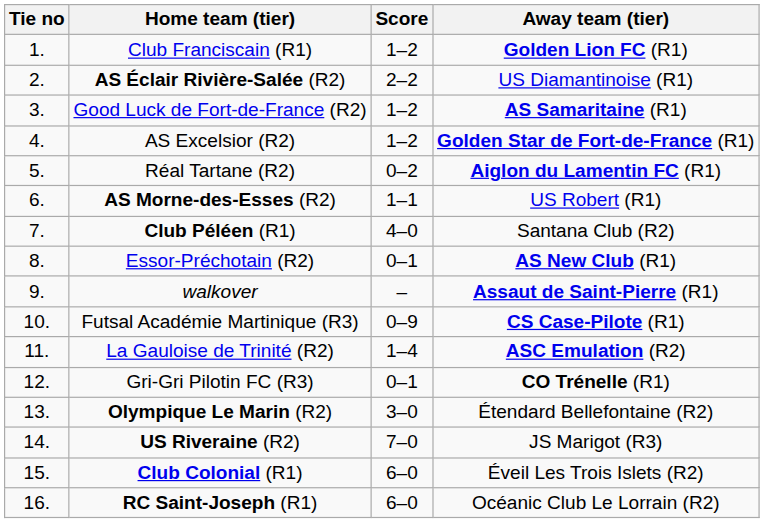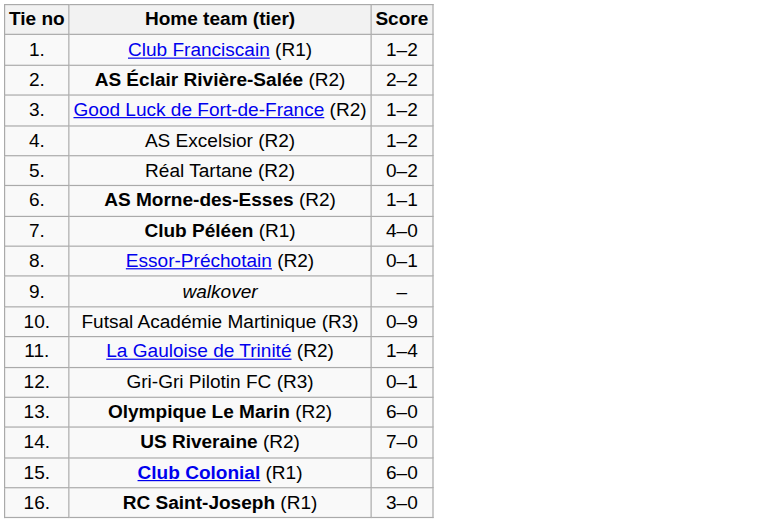- column: Away team (tier) | Golden Lion FC (R1) | US Diamantinoise (R1) | AS Samaritaine (R1) | Golden Star de Fort-de-France (R1) | Aiglon du Lamentin FC (R1) | US Robert (R1) | Santana Club (R2) | AS New Club (R1) | Assaut de Saint-Pierre (R1) | CS Case-Pilote (R1) | ASC Emulation (R2) | CO Trénelle (R1) | Étendard Bellefontaine (R2) | JS Marigot (R3) | Éveil Les Trois Islets (R2) | Océanic Club Le Lorrain (R2)
Olympique Le Marin (R2) | Score: 3–0 -> 6–0
RC Saint-Joseph (R1) | Score: 6–0 -> 3–0
